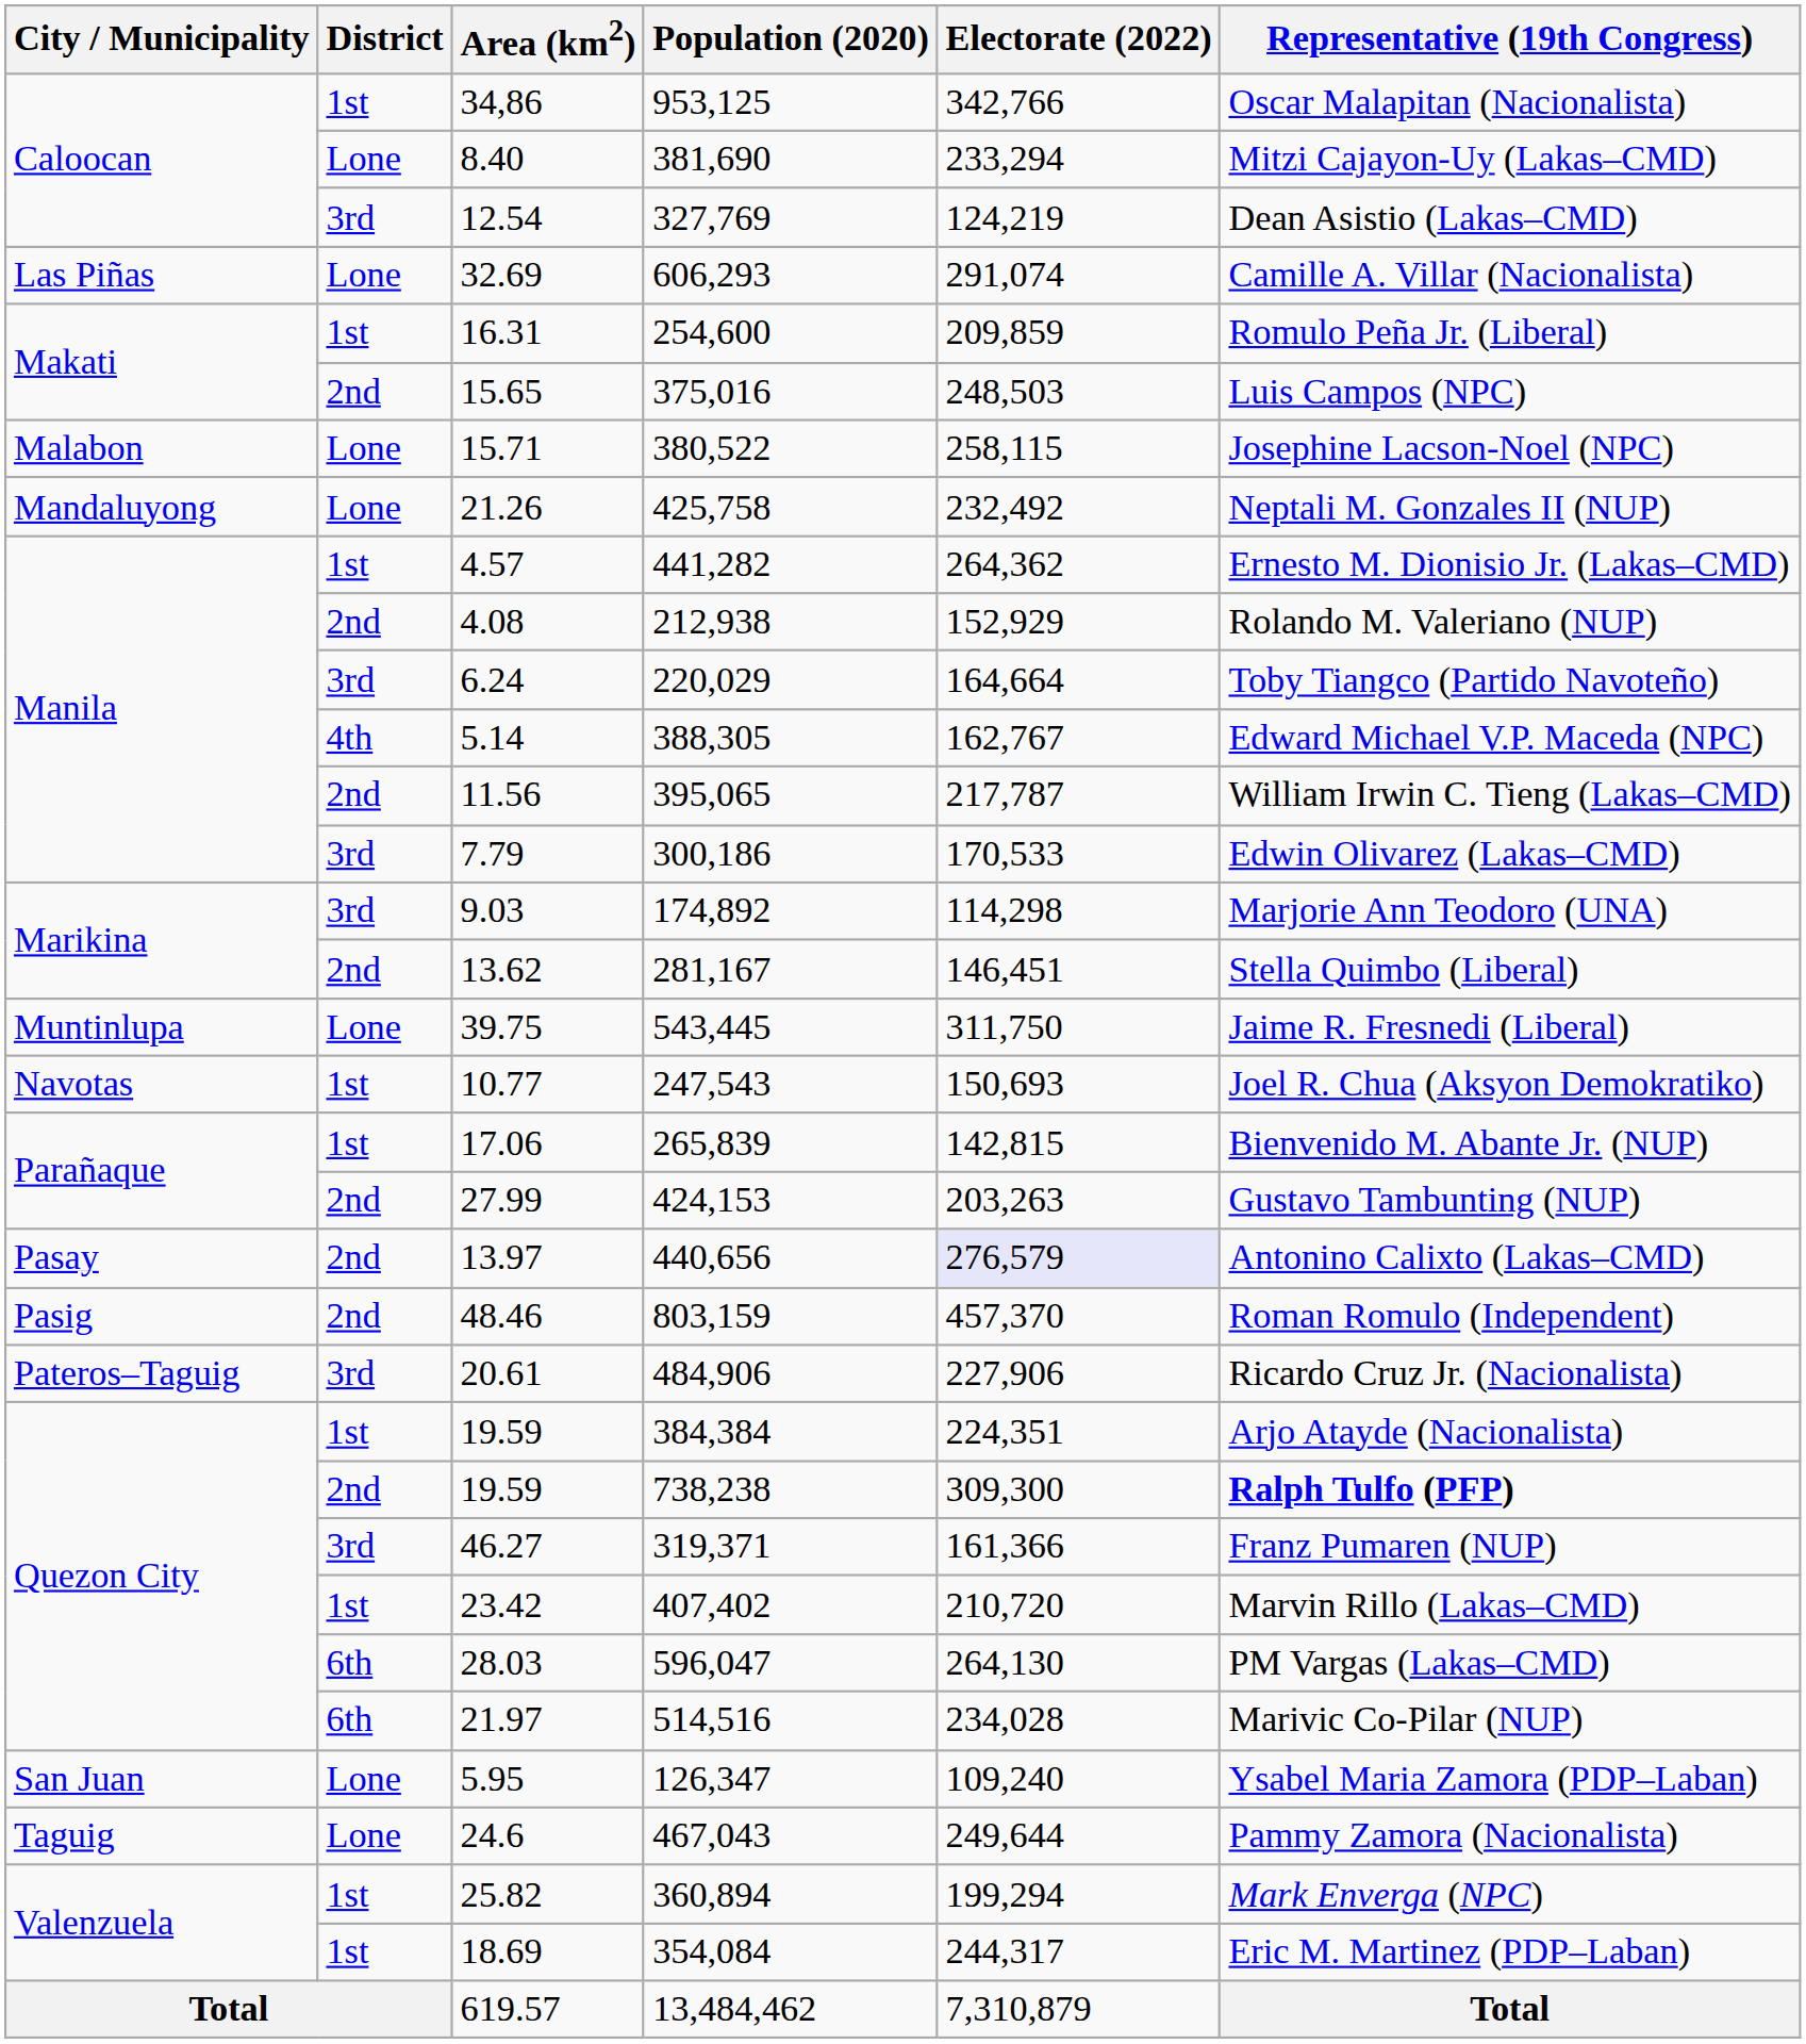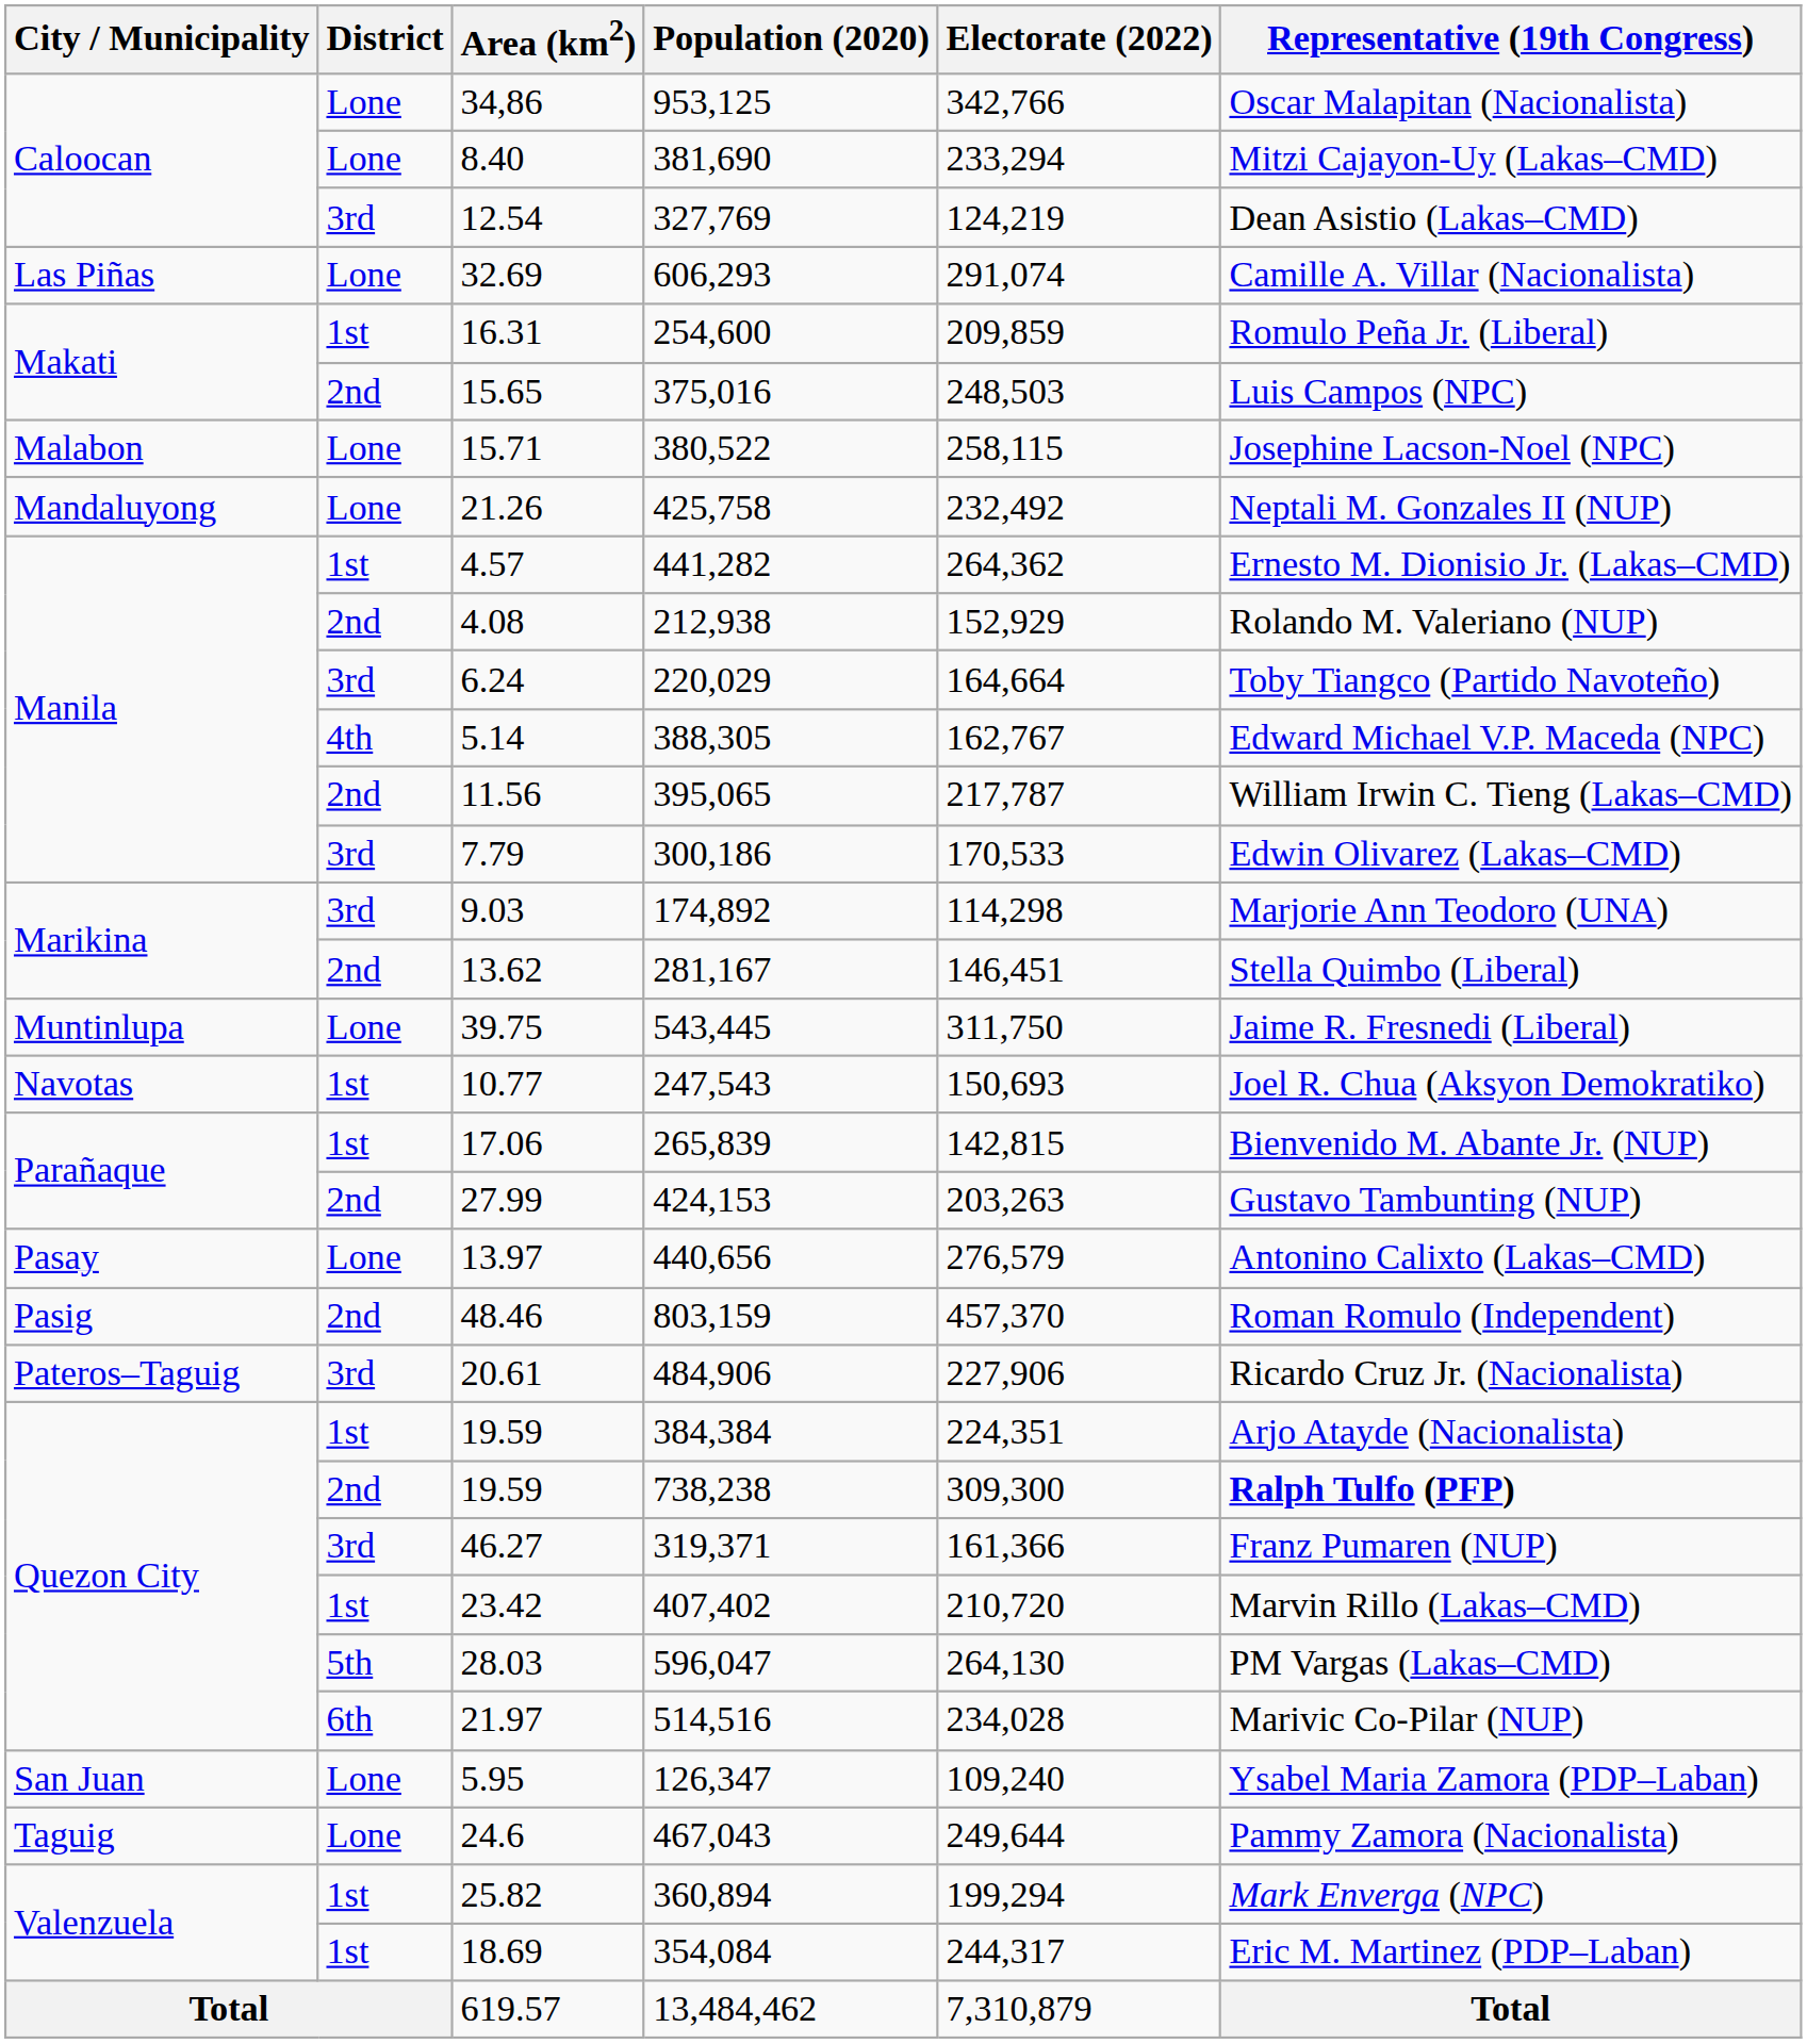953,125 | District: 1st -> Lone
440,656 | District: 2nd -> Lone
440,656 | Electorate (2022): lavender background -> no background
596,047 | District: 6th -> 5th
